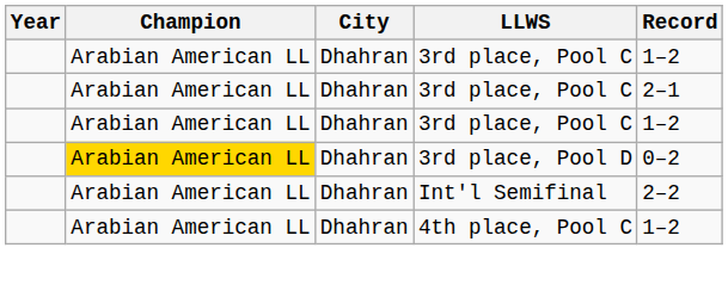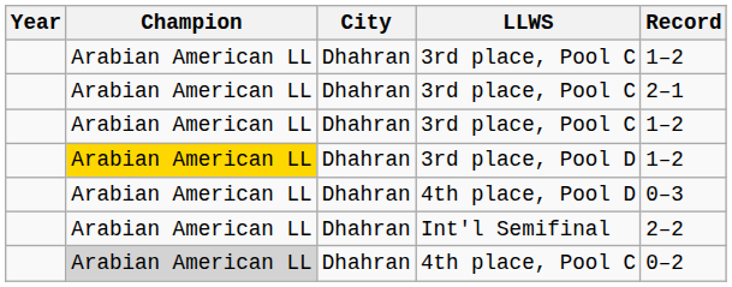3rd place, Pool D | Record: 0–2 -> 1–2
+ row: Arabian American LL | Dhahran | 4th place, Pool D | 0–3
4th place, Pool C | Champion: no background -> lightgrey background
4th place, Pool C | Record: 1–2 -> 0–2
